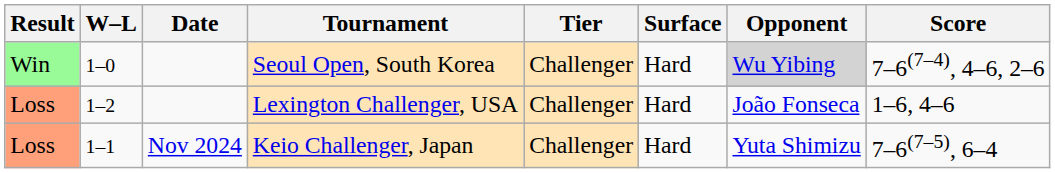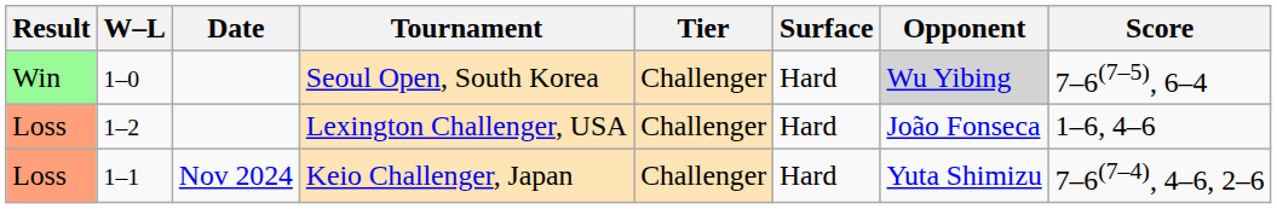Seoul Open, South Korea | Score: 7–6(7–4), 4–6, 2–6 -> 7–6(7–5), 6–4
Keio Challenger, Japan | Score: 7–6(7–5), 6–4 -> 7–6(7–4), 4–6, 2–6
